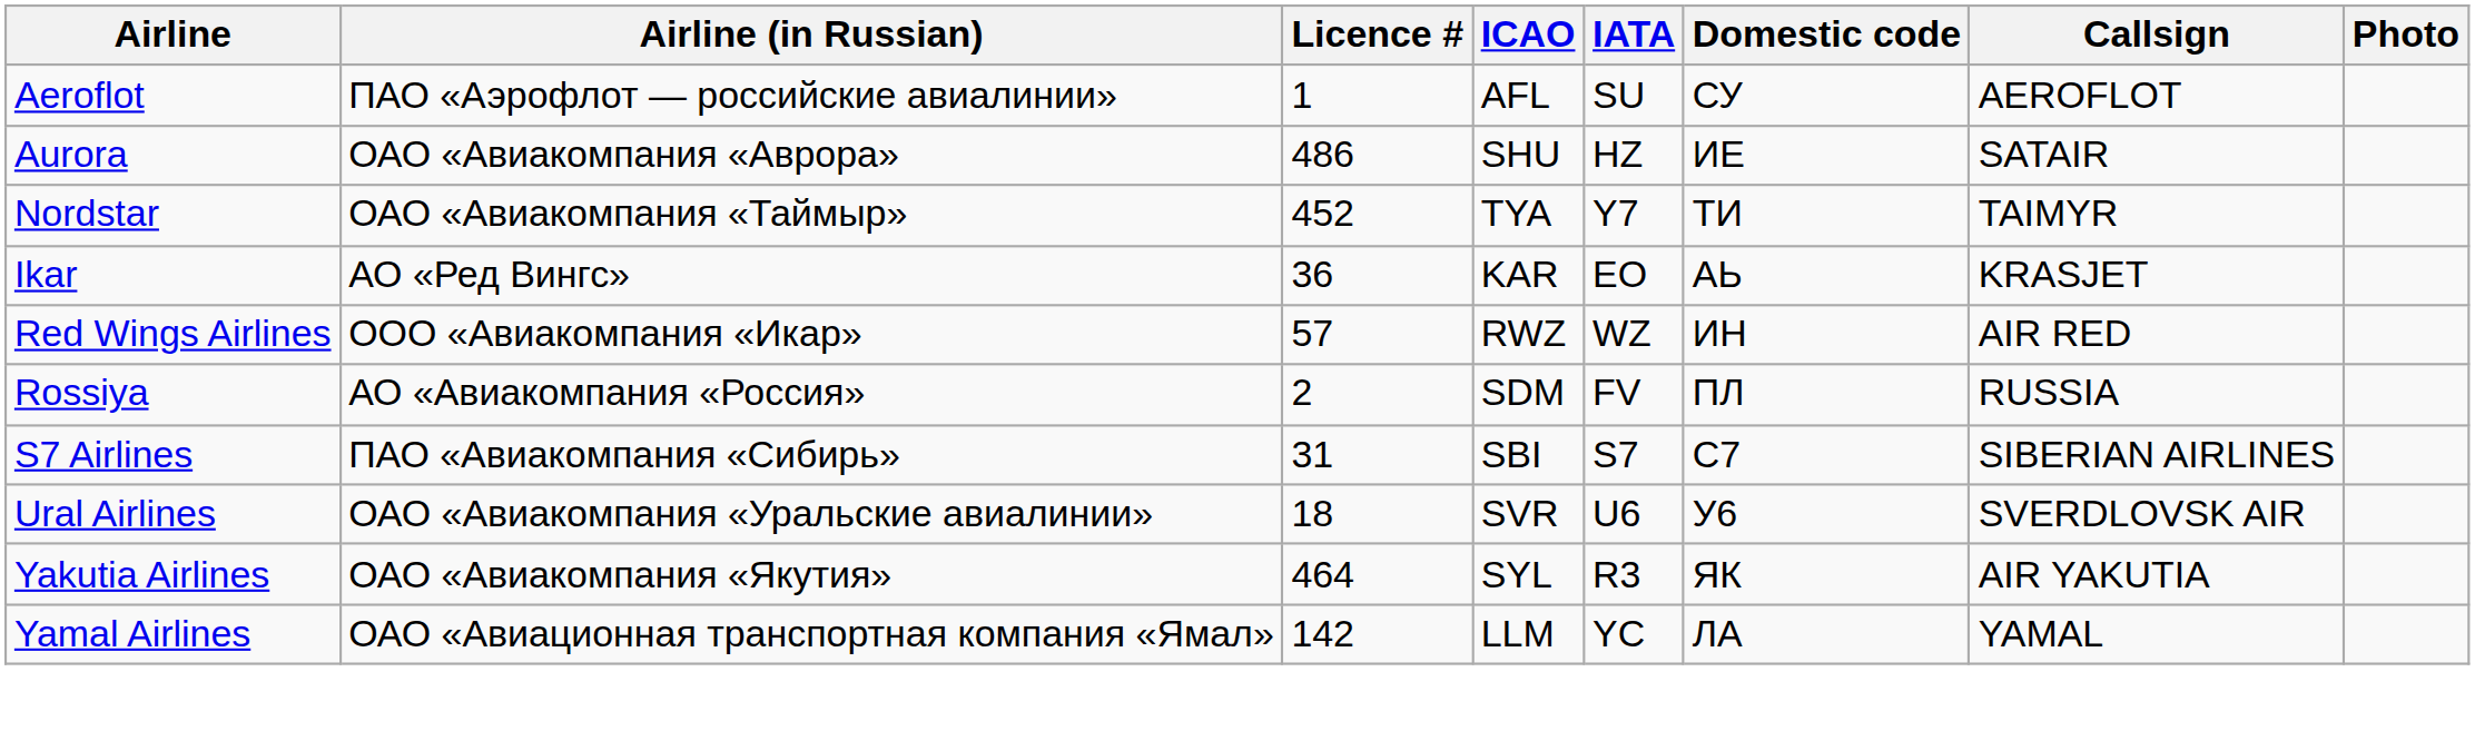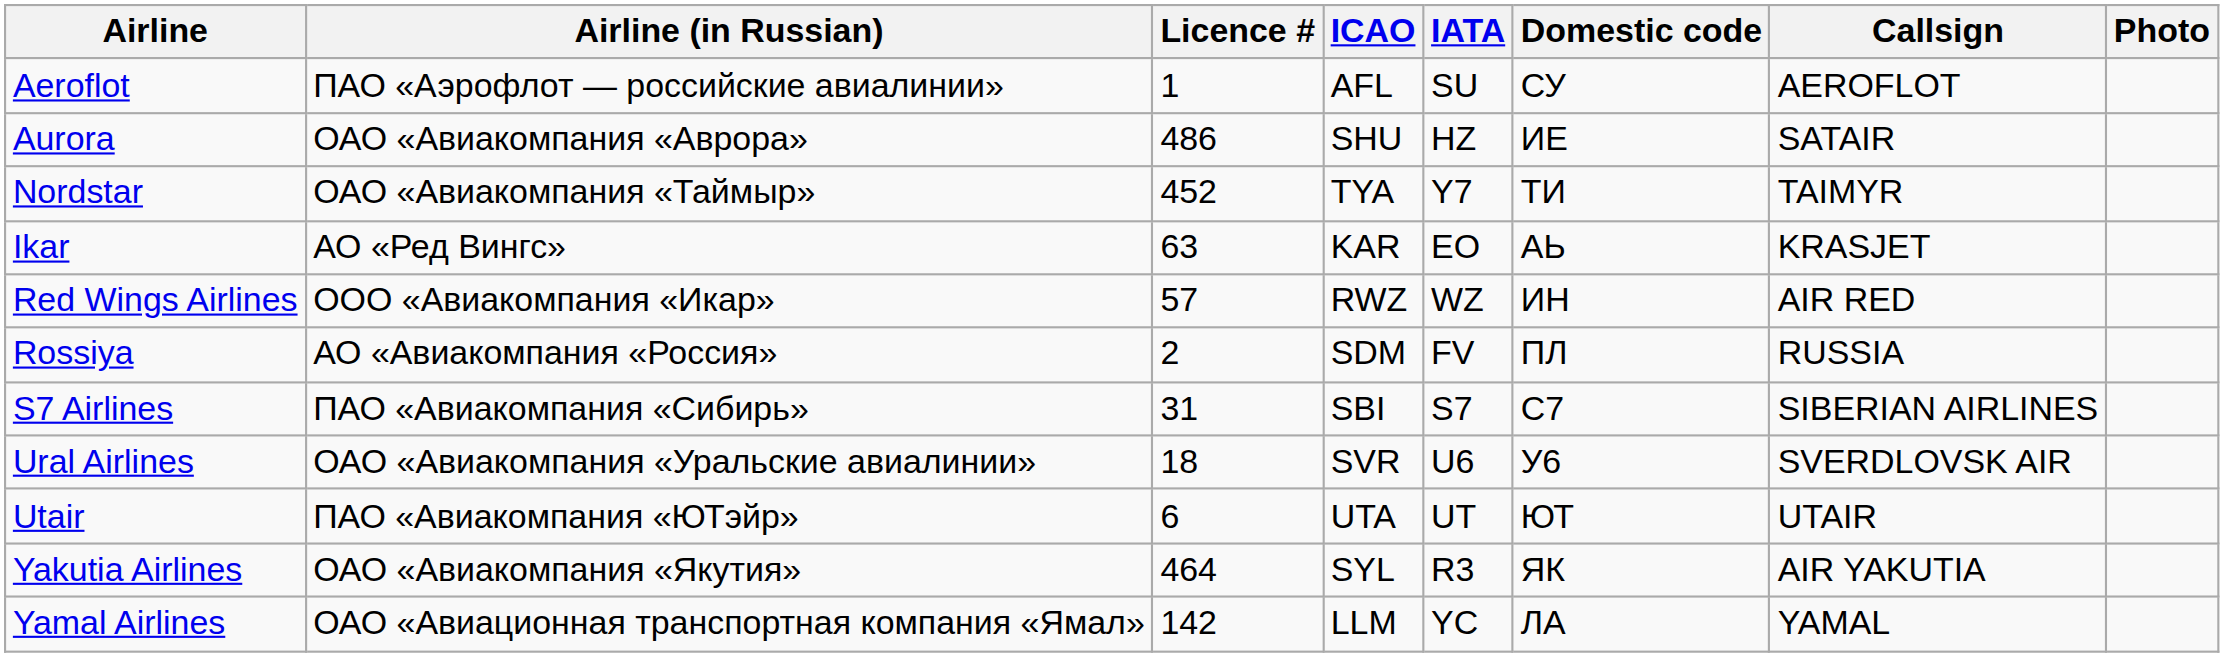Ikar | Licence #: 36 -> 63
+ row: Utair | ПАО «Авиакомпания «ЮТэйр» | 6 | UTA | UT | ЮТ | UTAIR
